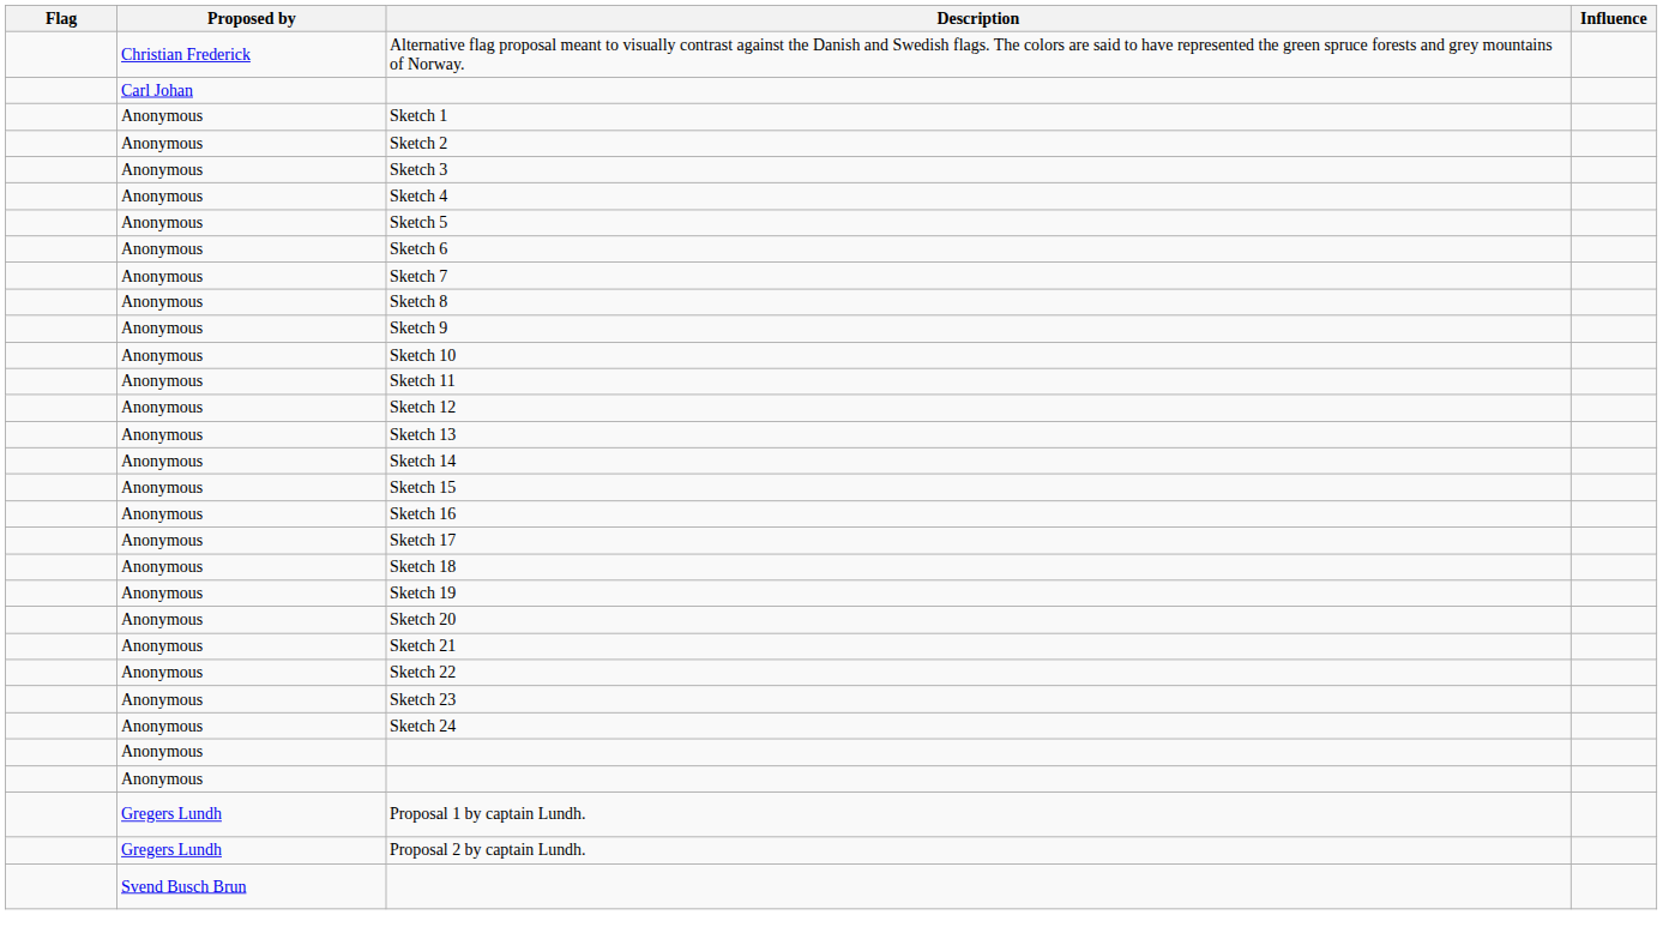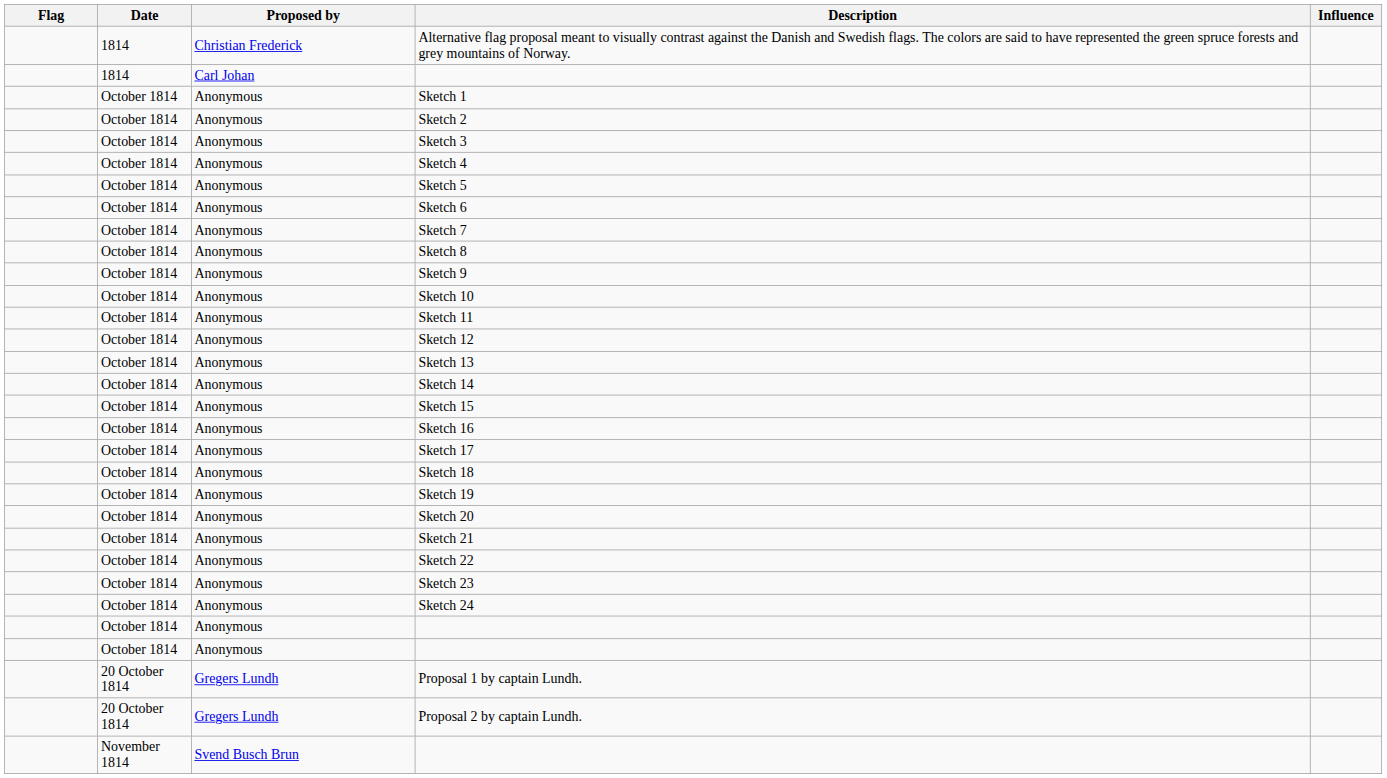+ column: Date | 1814 | 1814 | October 1814 | October 1814 | October 1814 | October 1814 | October 1814 | October 1814 | October 1814 | October 1814 | October 1814 | October 1814 | October 1814 | October 1814 | October 1814 | October 1814 | October 1814 | October 1814 | October 1814 | October 1814 | October 1814 | October 1814 | October 1814 | October 1814 | October 1814 | October 1814 | October 1814 | October 1814 | 20 October 1814 | 20 October 1814 | November 1814
